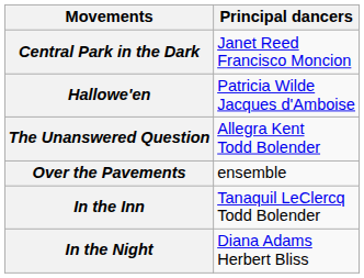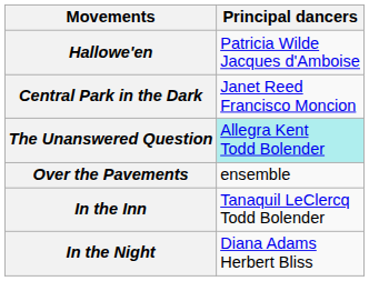rows swapped: Central Park in the Dark <-> Hallowe'en
The Unanswered Question | Principal dancers: no background -> paleturquoise background
